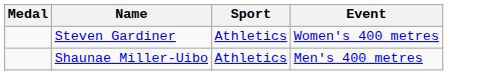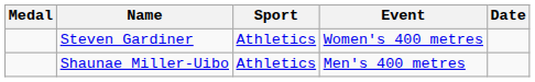+ column: Date
